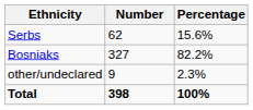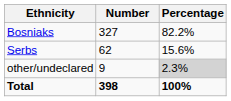rows swapped: Bosniaks <-> Serbs
other/undeclared | Percentage: no background -> lightgrey background
